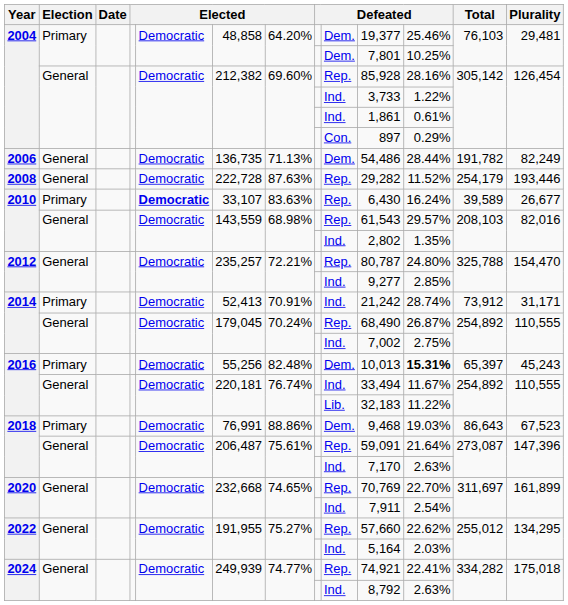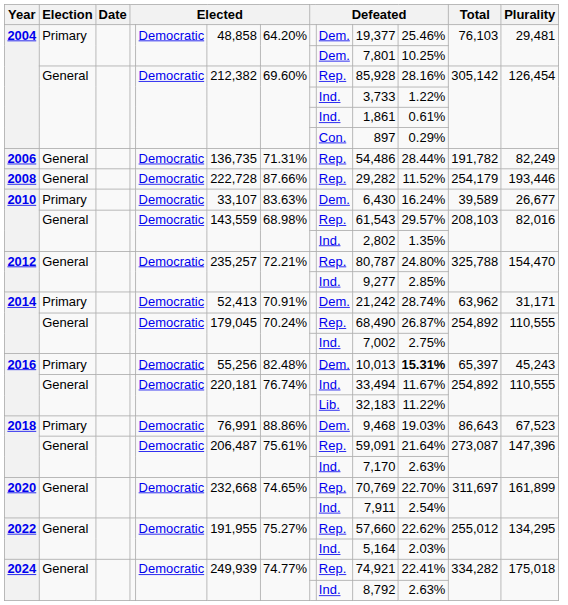2006 | column 7: 71.13% -> 71.31%
2006 | column 9: Dem. -> Rep.
2008 | column 7: 87.63% -> 87.66%
2010 / Primary | column 5: bold -> normal
2010 / Primary | column 9: Rep. -> Dem.
2014 / Primary | column 9: Ind. -> Dem.
2014 / Primary | Total: 73,912 -> 63,962
